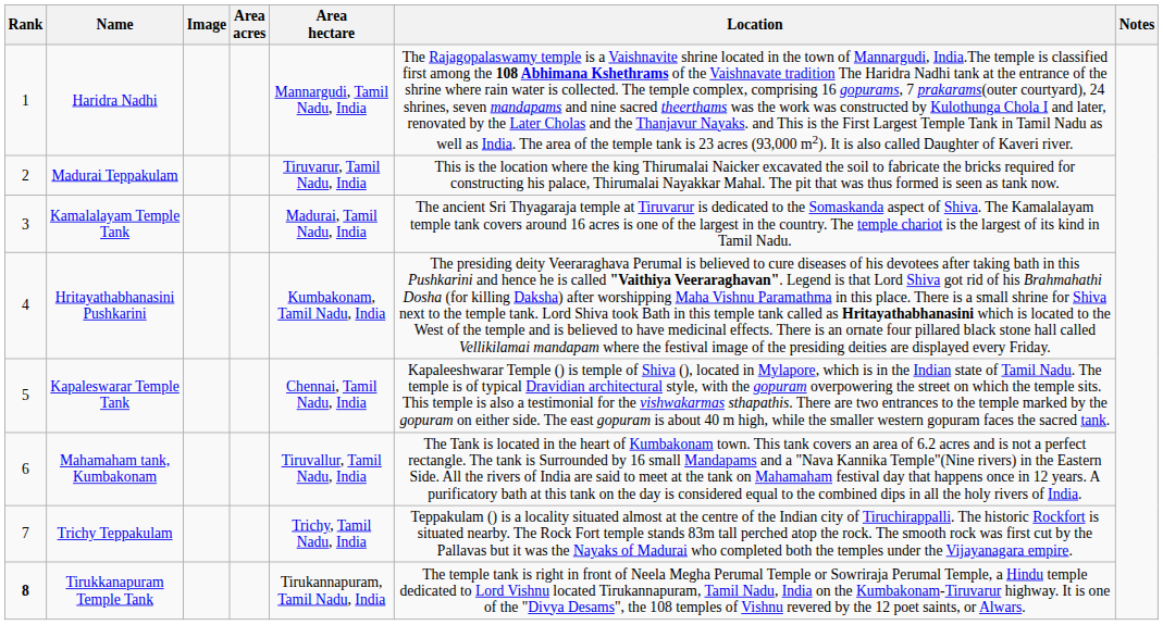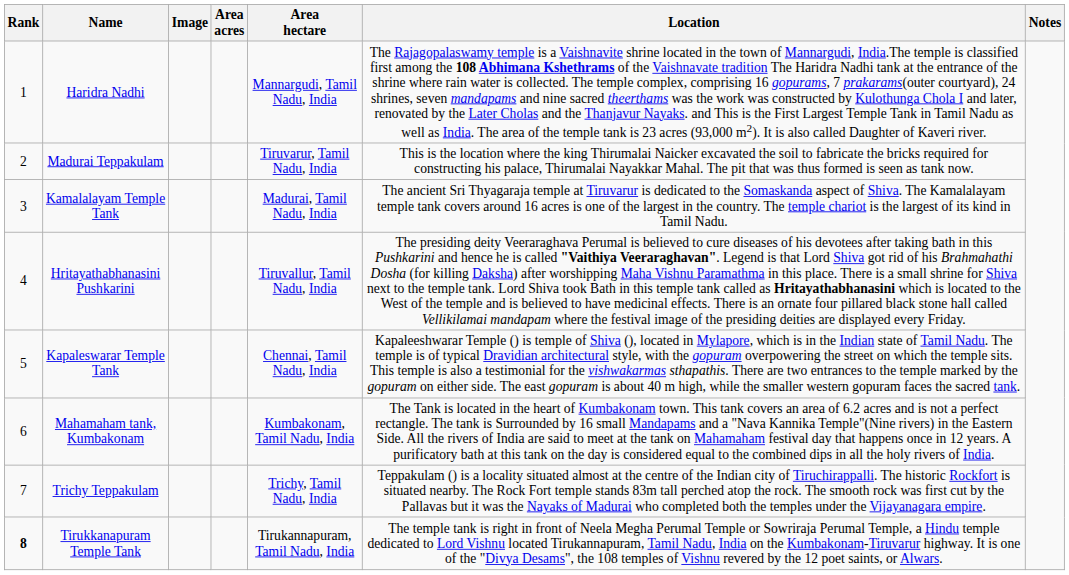Hritayathabhanasini Pushkarini | Area hectare: Kumbakonam, Tamil Nadu, India -> Tiruvallur, Tamil Nadu, India
Mahamaham tank, Kumbakonam | Area hectare: Tiruvallur, Tamil Nadu, India -> Kumbakonam, Tamil Nadu, India
